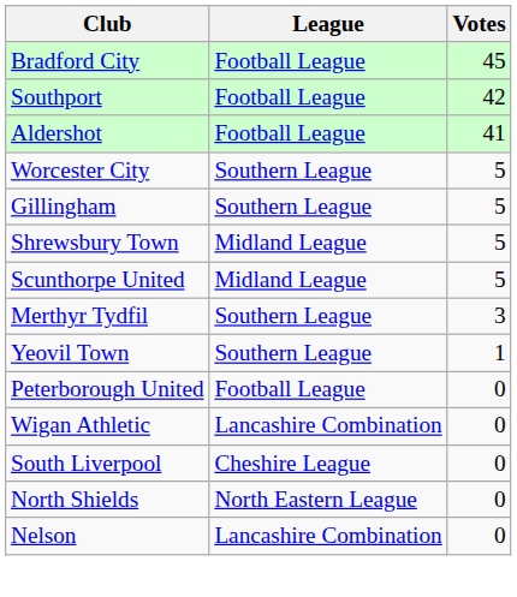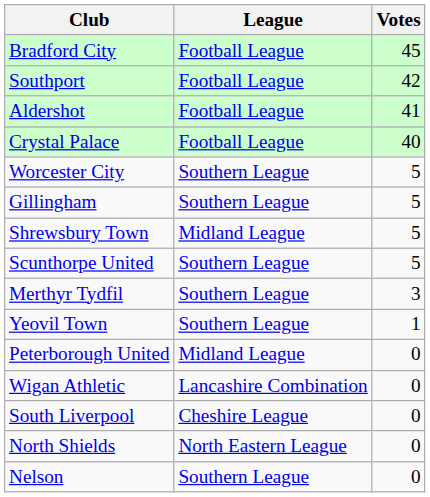+ row: Crystal Palace | Football League | 40
Scunthorpe United | League: Midland League -> Southern League
Peterborough United | League: Football League -> Midland League
Nelson | League: Lancashire Combination -> Southern League
